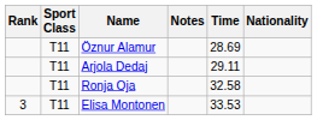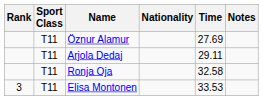columns swapped: Nationality <-> Notes
Öznur Alamur | Time: 28.69 -> 27.69
